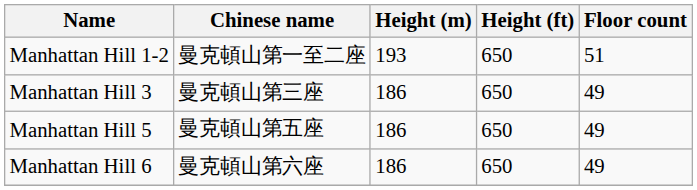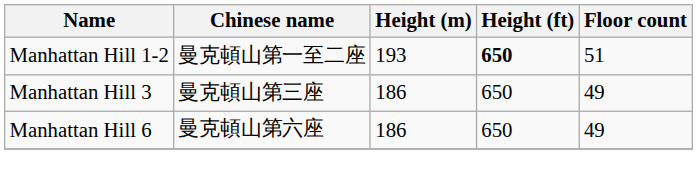Manhattan Hill 1-2 | Height (ft): normal -> bold
- row: Manhattan Hill 5 | 曼克頓山第五座 | 186 | 650 | 49
